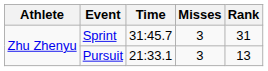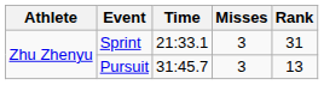Sprint | Time: 31:45.7 -> 21:33.1
Pursuit | Time: 21:33.1 -> 31:45.7
